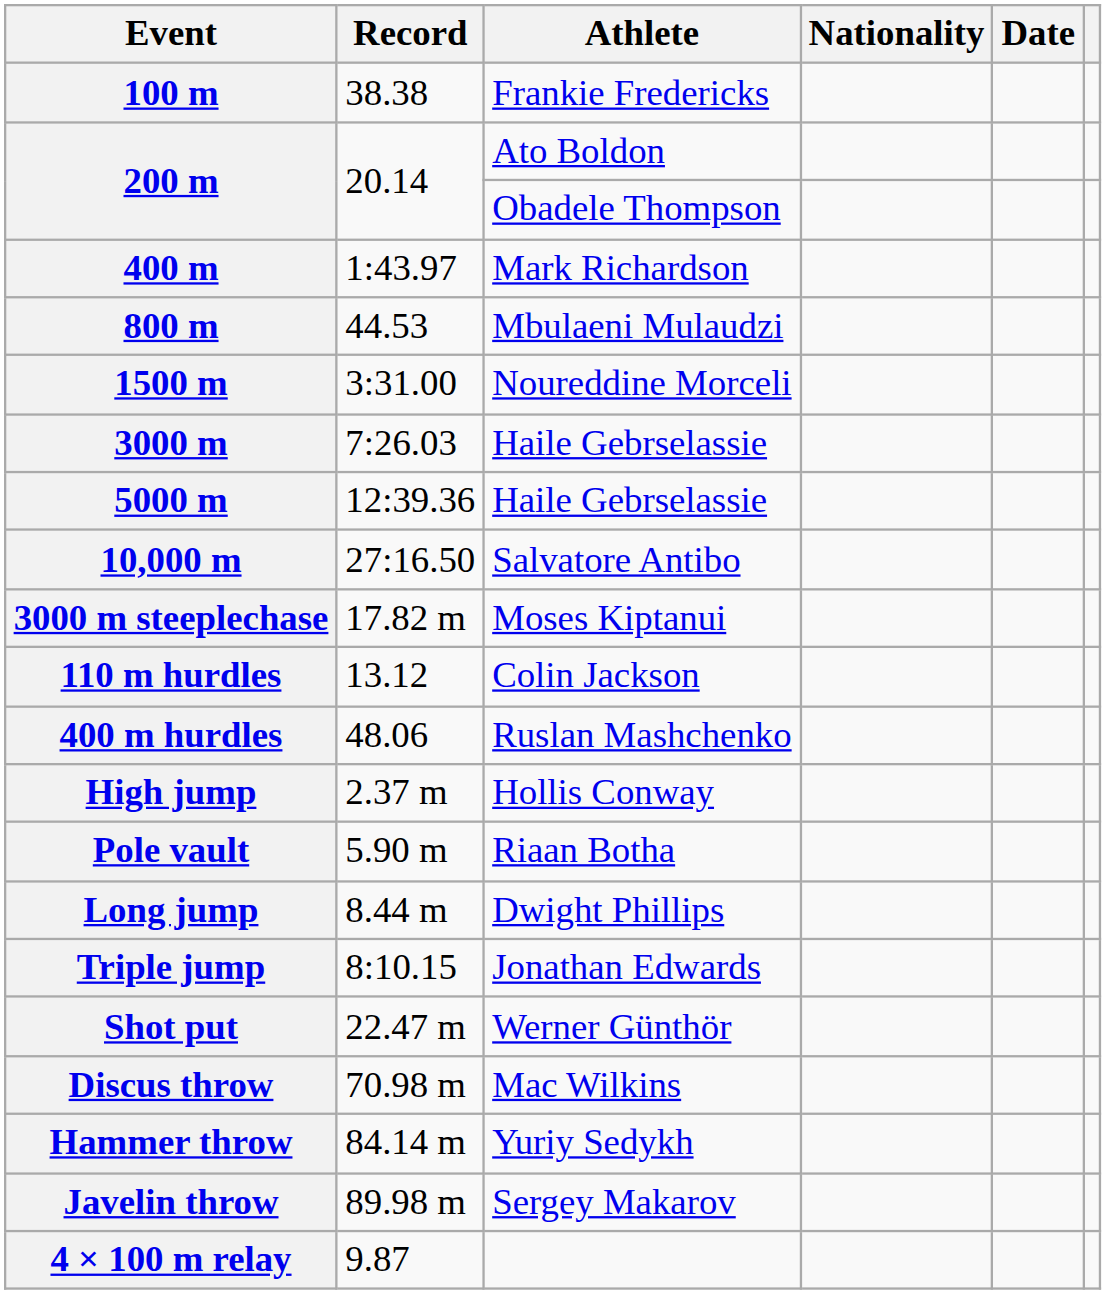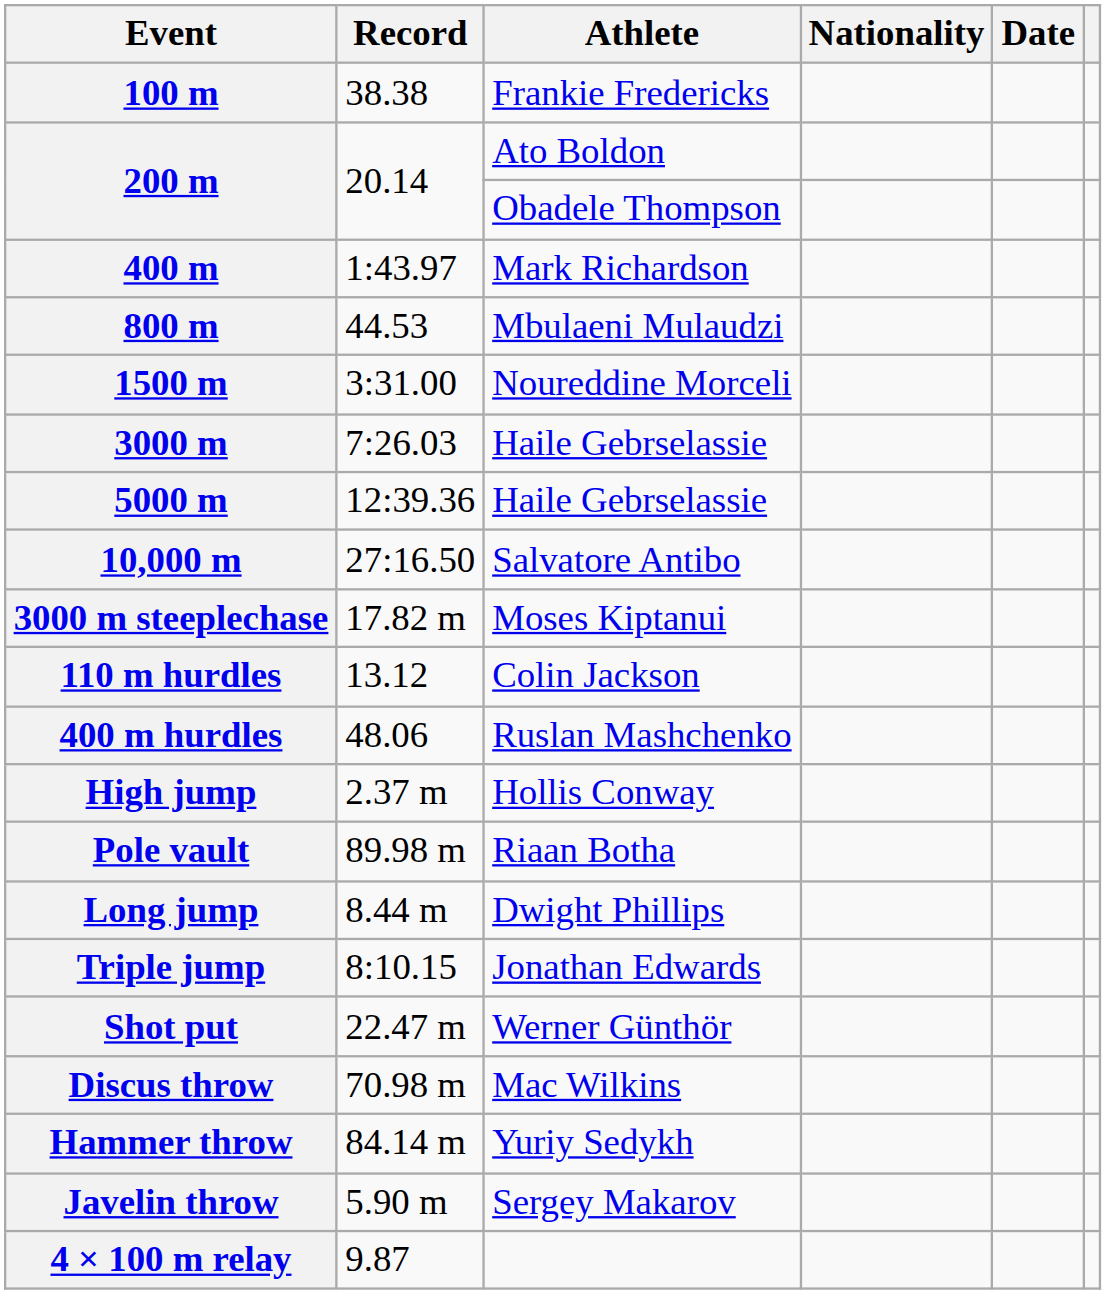Pole vault | Record: 5.90 m -> 89.98 m
Javelin throw | Record: 89.98 m -> 5.90 m
